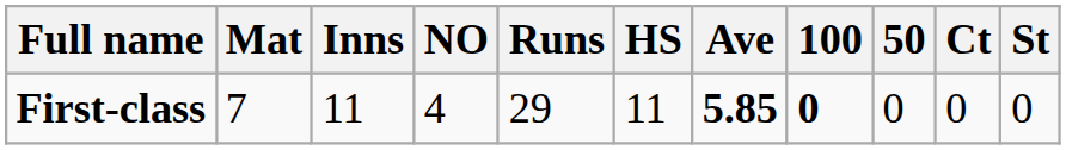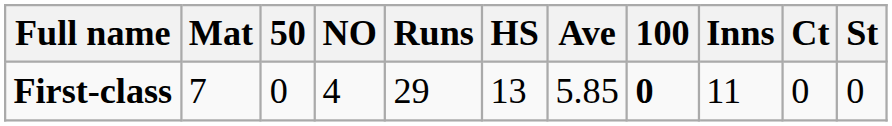columns swapped: Inns <-> 50
First-class | HS: 11 -> 13
First-class | Ave: bold -> normal
